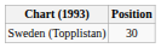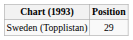Sweden (Topplistan) | Position: 30 -> 29
